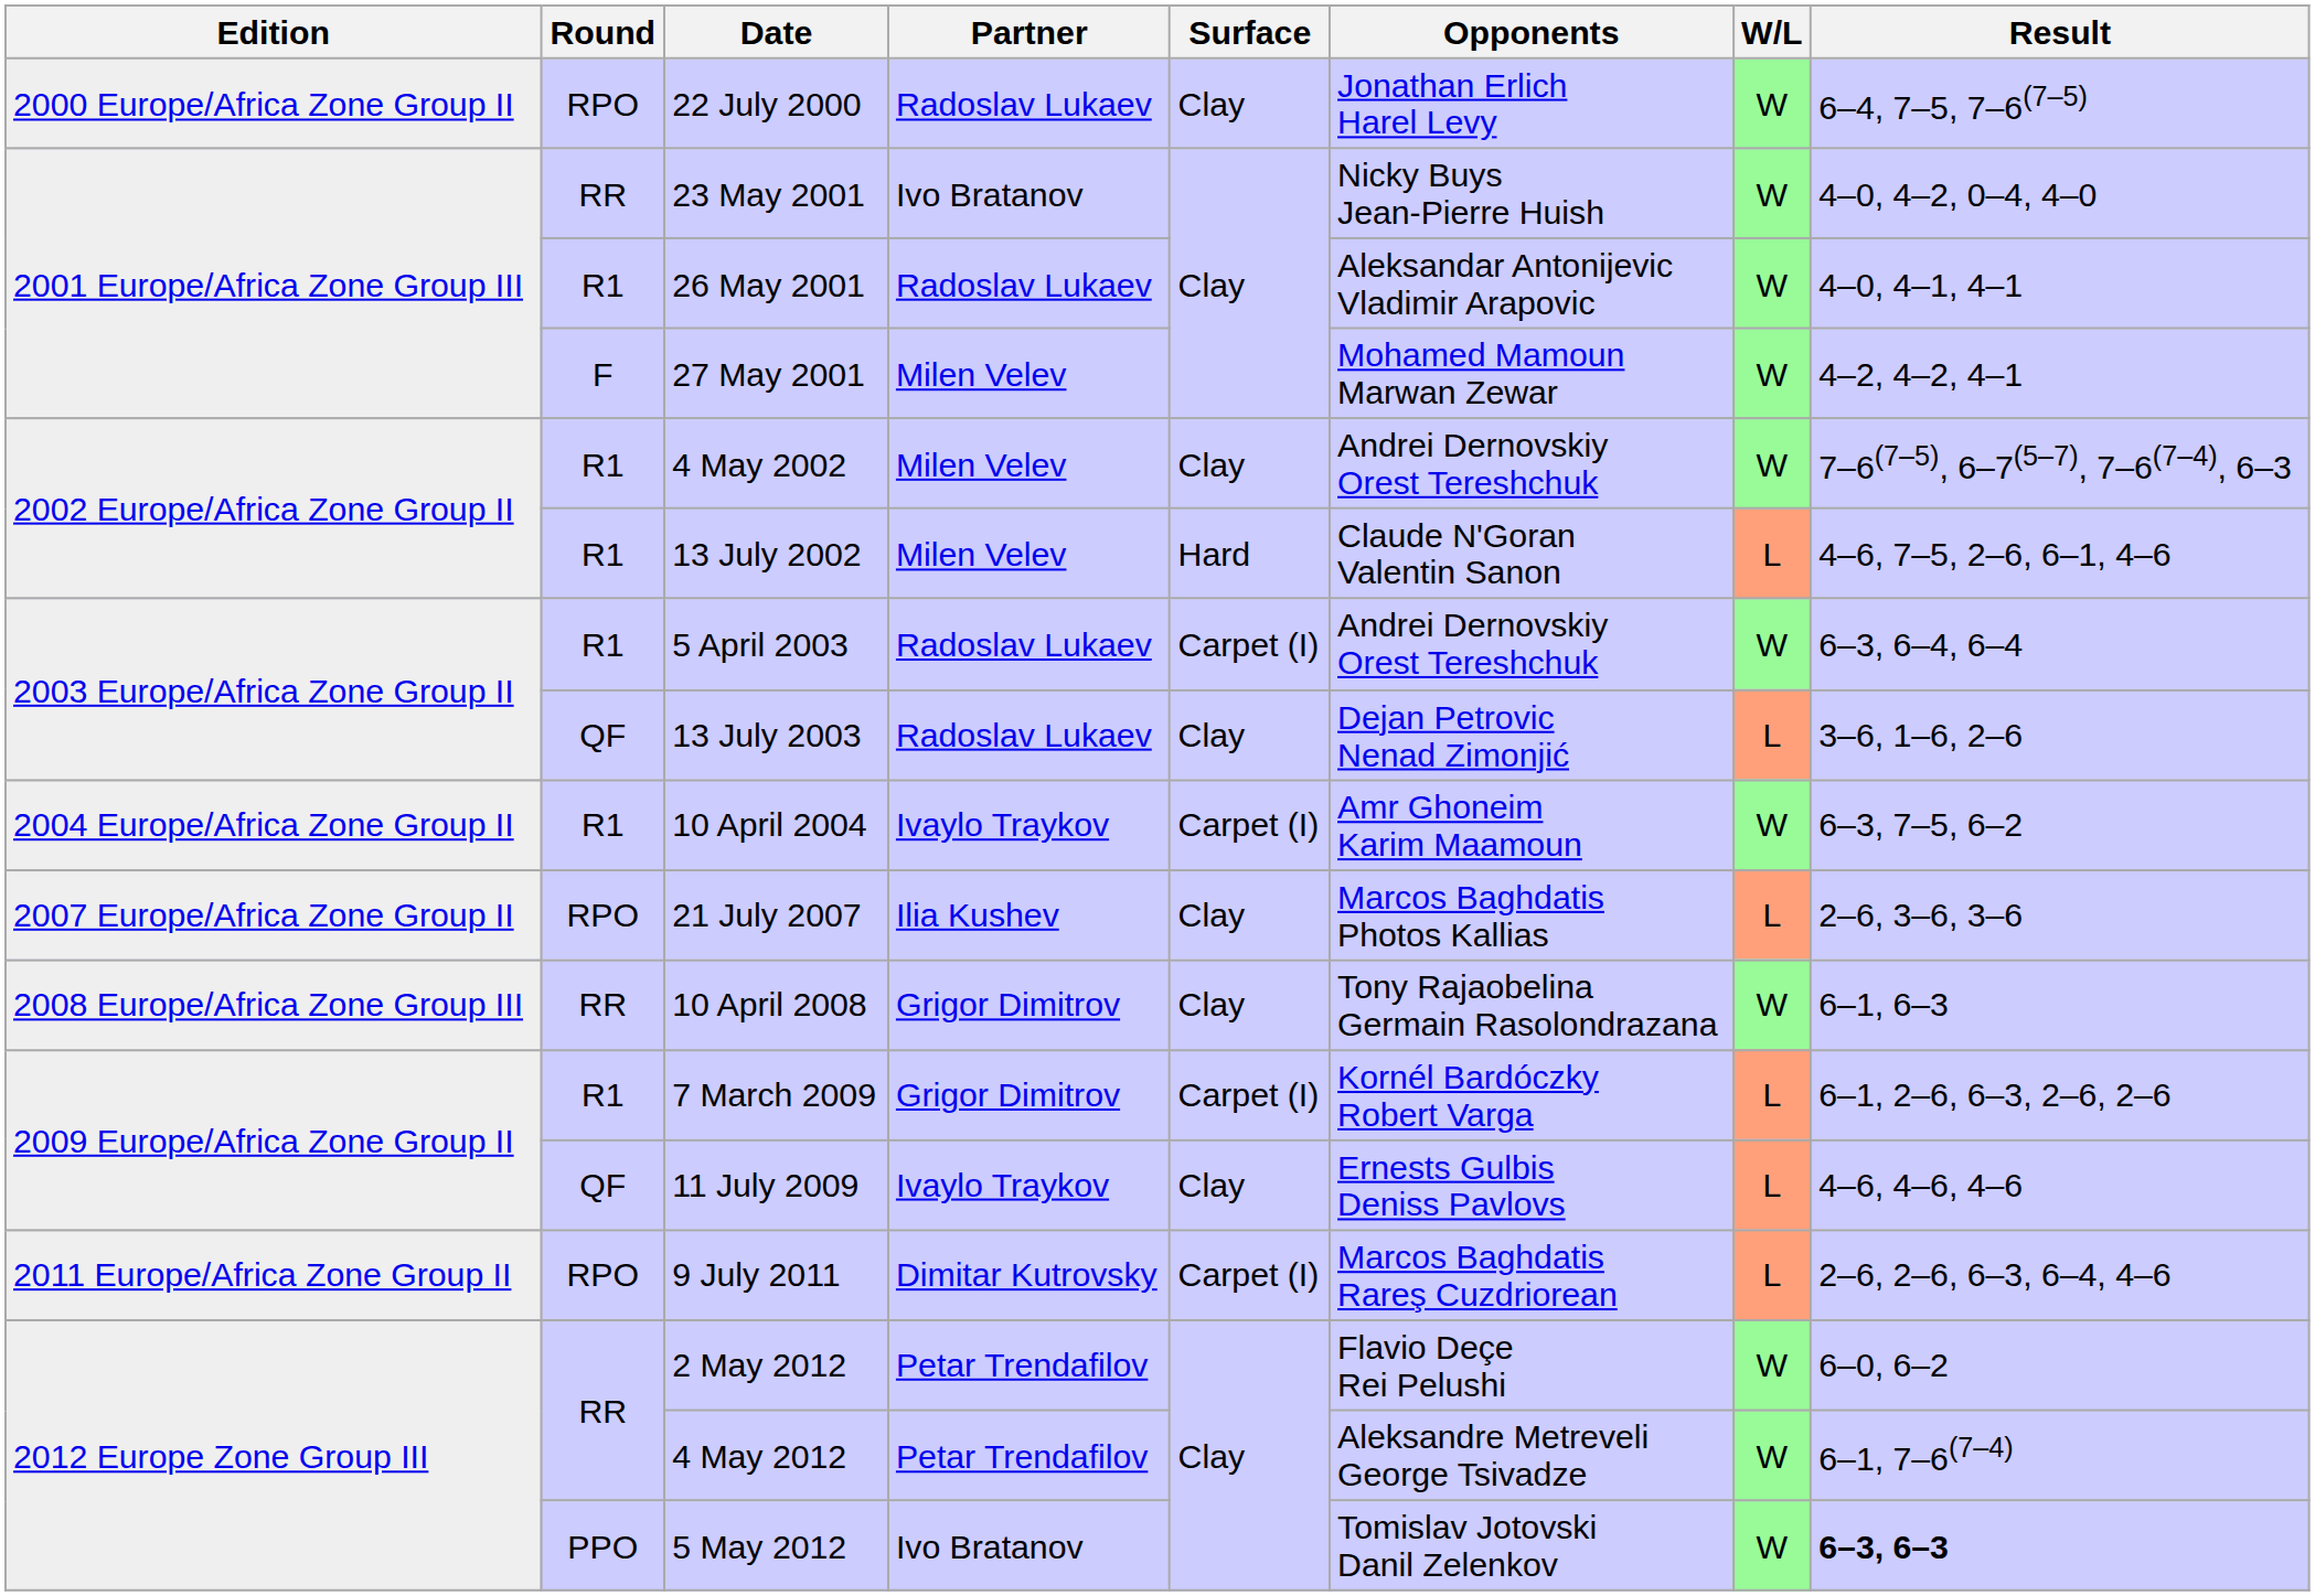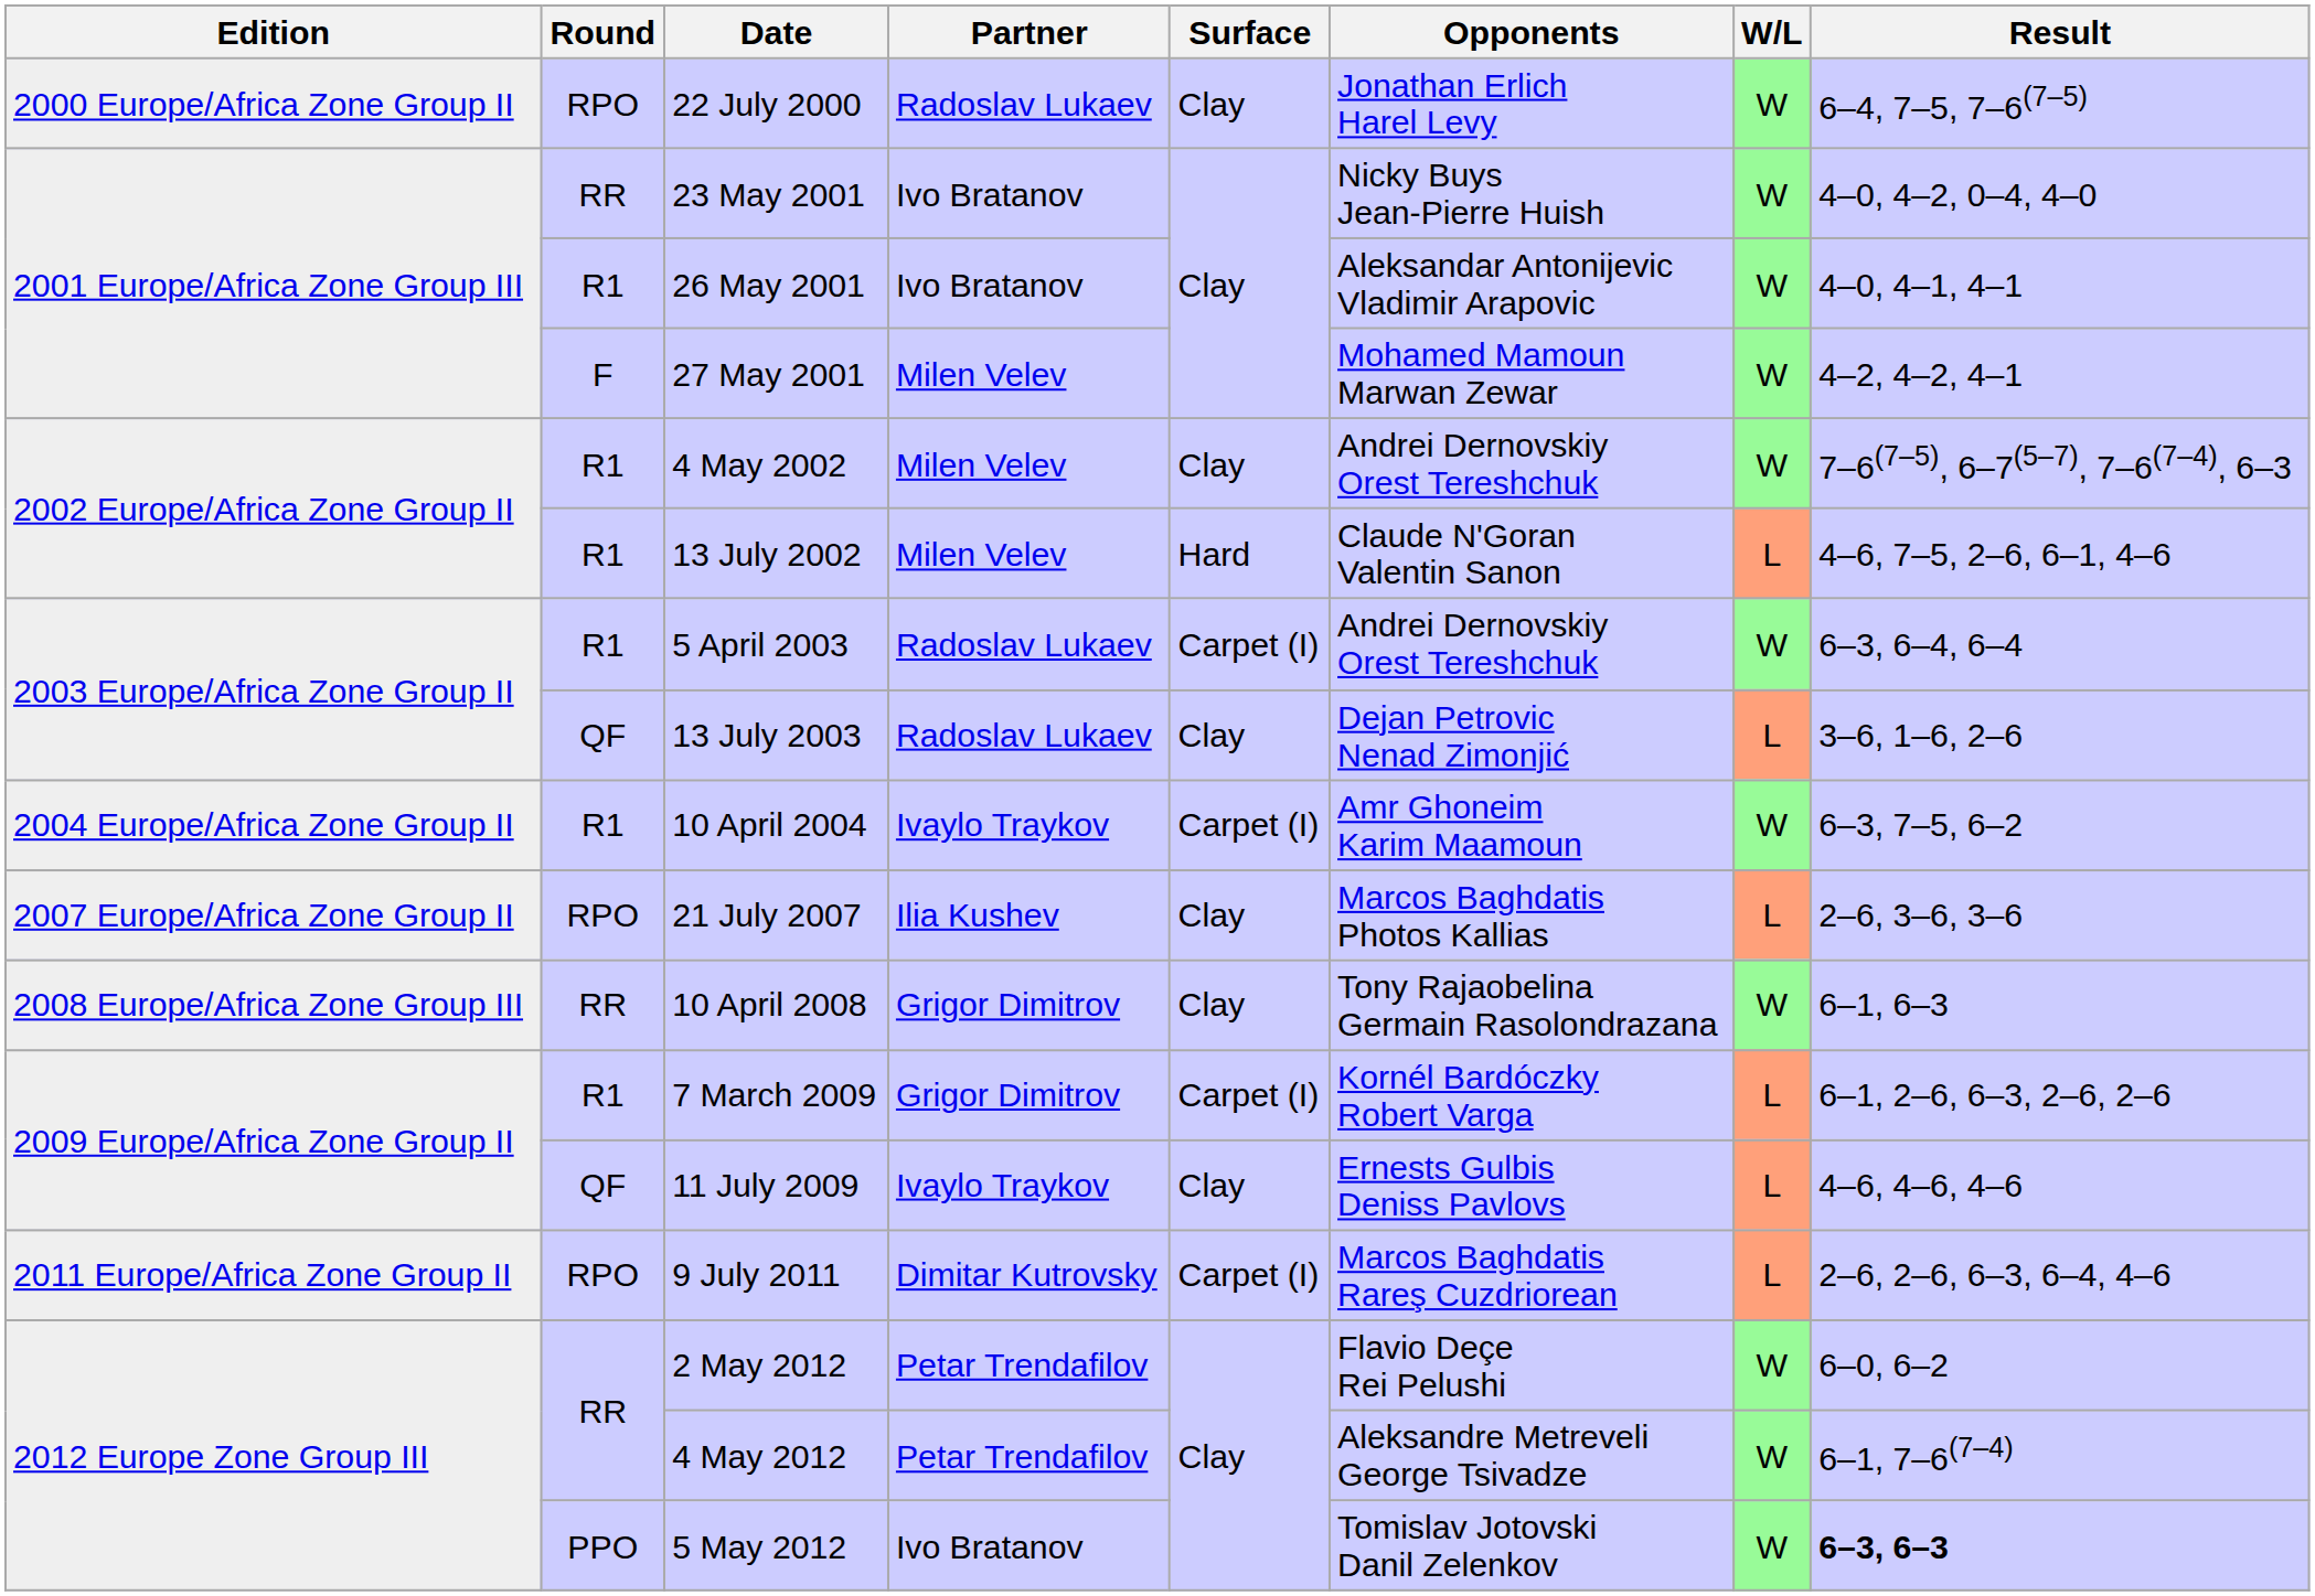26 May 2001 | Partner: Radoslav Lukaev -> Ivo Bratanov
